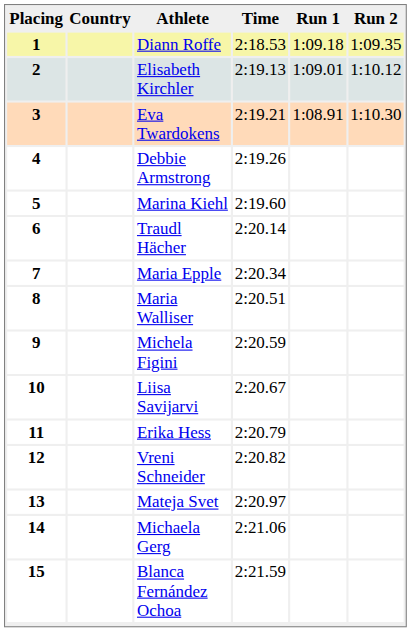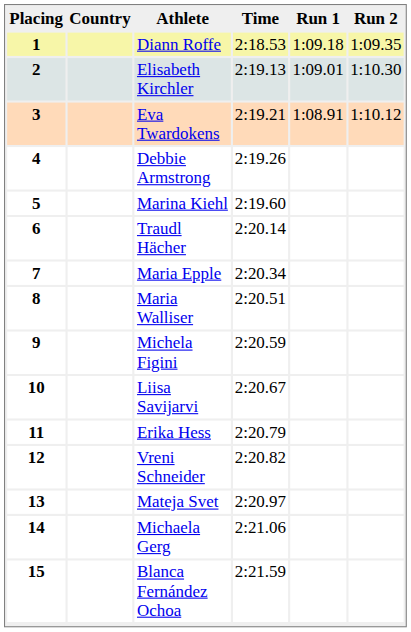2 | Run 2: 1:10.12 -> 1:10.30
3 | Run 2: 1:10.30 -> 1:10.12
